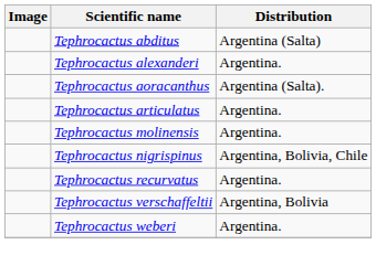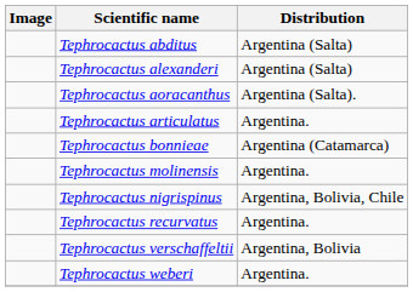Tephrocactus alexanderi | Distribution: Argentina. -> Argentina (Salta)
+ row: Tephrocactus bonnieae | Argentina (Catamarca)
